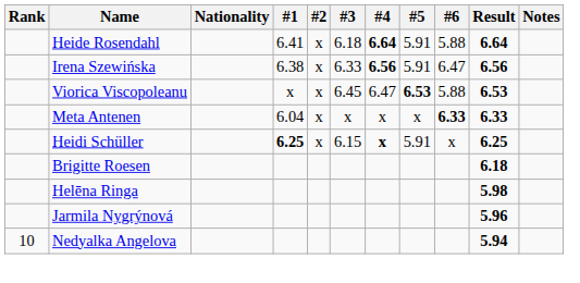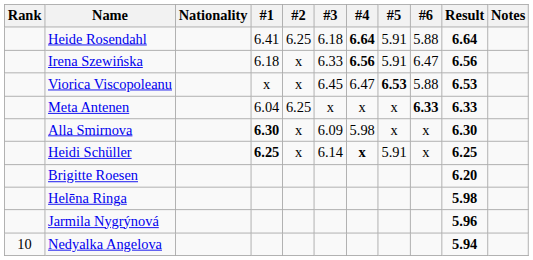Heide Rosendahl | #2: x -> 6.25
Irena Szewińska | #1: 6.38 -> 6.18
Meta Antenen | #2: x -> 6.25
+ row: Alla Smirnova | 6.30 | x | 6.09 | 5.98 | x | x | 6.30
Heidi Schüller | #3: 6.15 -> 6.14
Brigitte Roesen | Result: 6.18 -> 6.20
